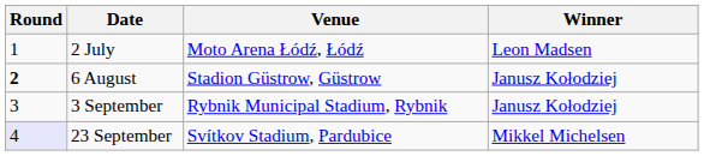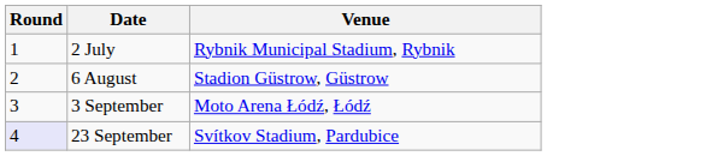- column: Winner | Leon Madsen | Janusz Kołodziej | Janusz Kołodziej | Mikkel Michelsen
2 July | Venue: Moto Arena Łódź, Łódź -> Rybnik Municipal Stadium, Rybnik
6 August | Round: bold -> normal
3 September | Venue: Rybnik Municipal Stadium, Rybnik -> Moto Arena Łódź, Łódź
